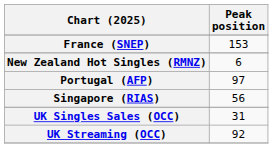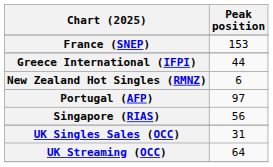+ row: Greece International (IFPI) | 44
UK Streaming (OCC) | Peak position: 92 -> 64
